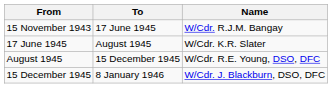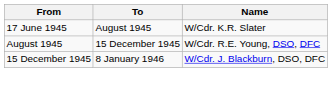- row: 15 November 1943 | 17 June 1945 | W/Cdr. R.J.M. Bangay
